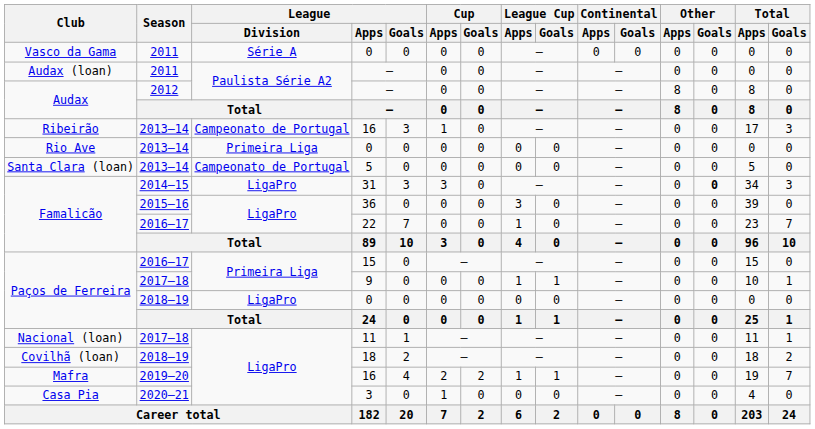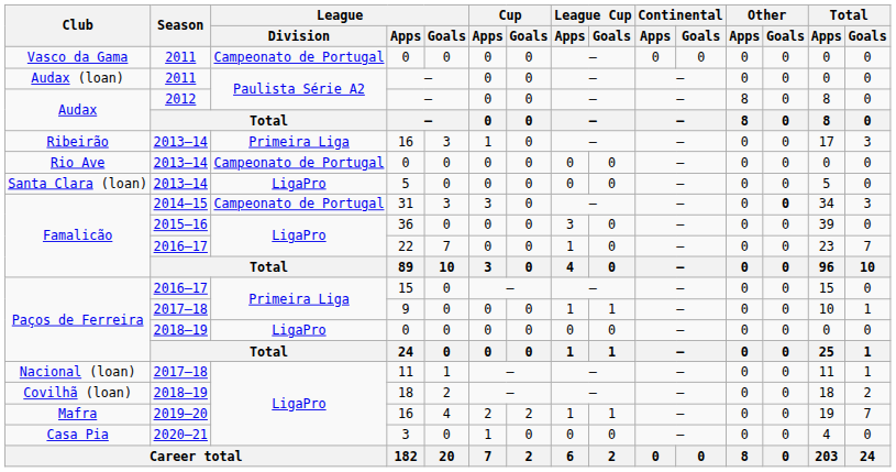Vasco da Gama | League / Division: Série A -> Campeonato de Portugal
Ribeirão | League / Division: Campeonato de Portugal -> Primeira Liga
Rio Ave | League / Division: Primeira Liga -> Campeonato de Portugal
Santa Clara (loan) | League / Division: Campeonato de Portugal -> LigaPro
Famalicão / 31 | League / Division: LigaPro -> Campeonato de Portugal
